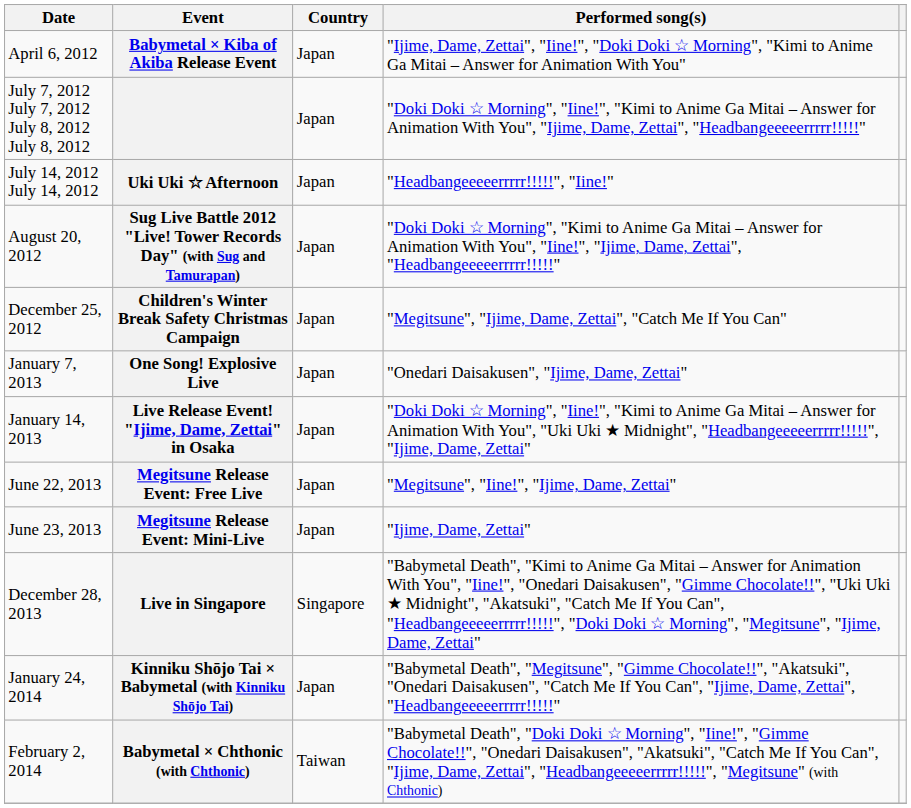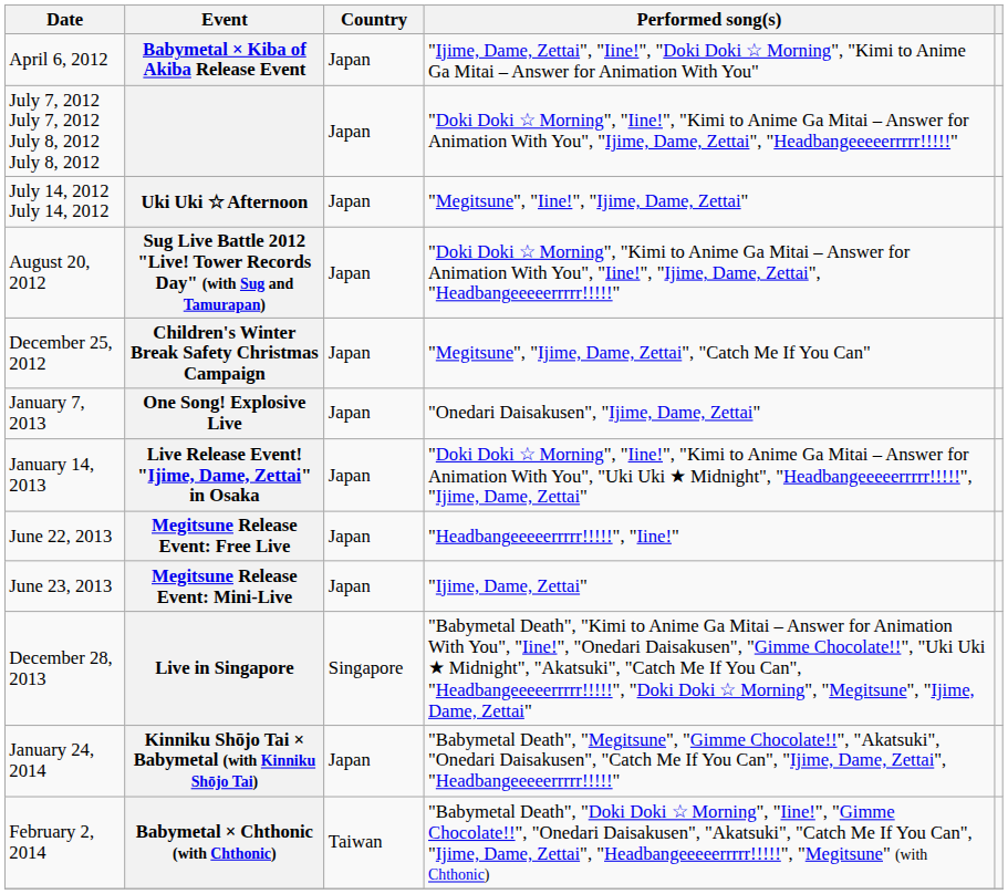July 14, 2012 July 14, 2012 | Performed song(s): "Headbangeeeeerrrrr!!!!!", "Iine!" -> "Megitsune", "Iine!", "Ijime, Dame, Zettai"
June 22, 2013 | Performed song(s): "Megitsune", "Iine!", "Ijime, Dame, Zettai" -> "Headbangeeeeerrrrr!!!!!", "Iine!"
